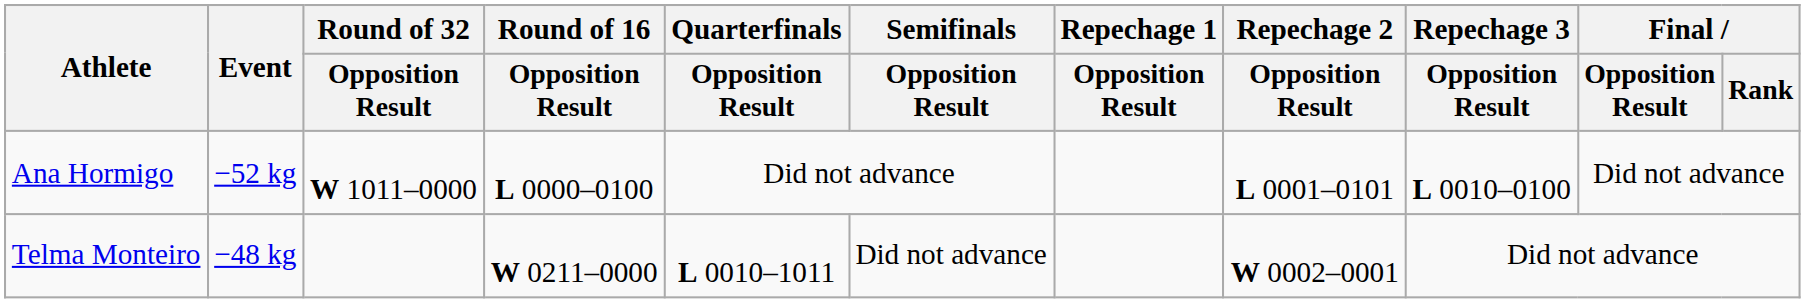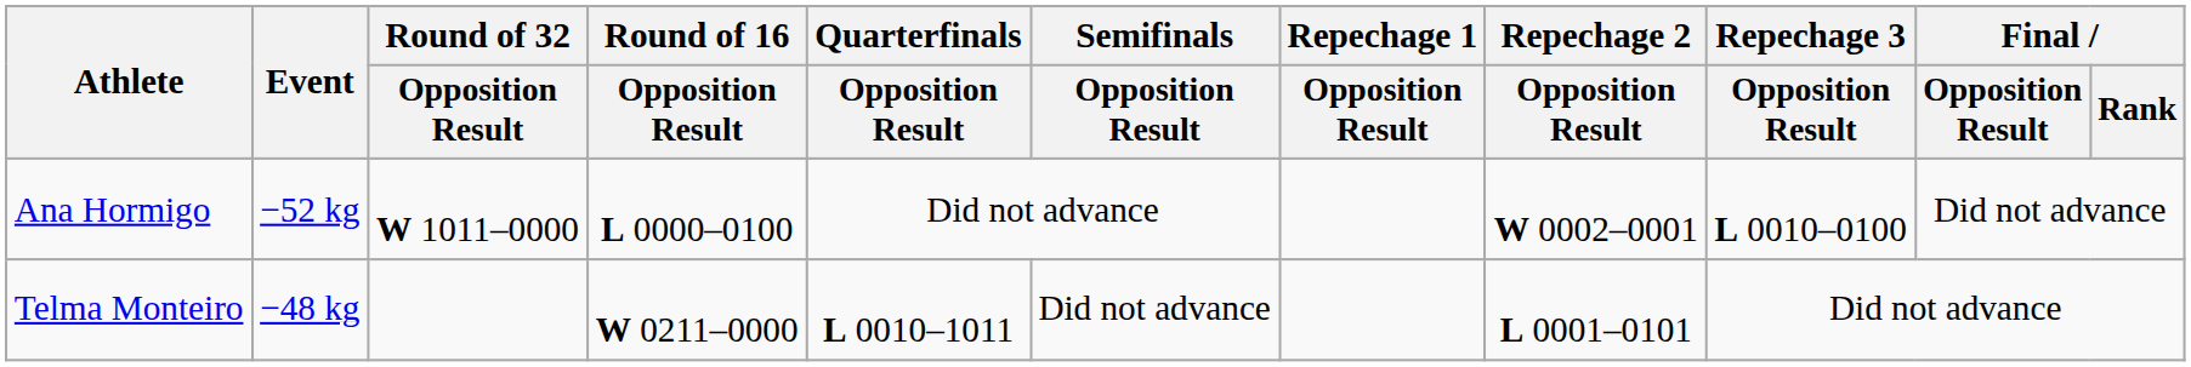Ana Hormigo | Repechage 2 / Opposition Result: L 0001–0101 -> W 0002–0001
Telma Monteiro | Repechage 2 / Opposition Result: W 0002–0001 -> L 0001–0101
